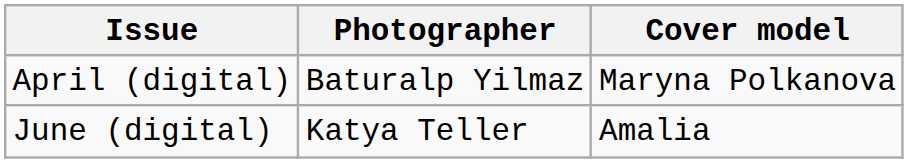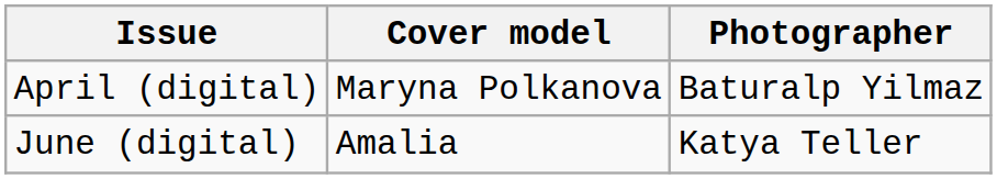columns swapped: Cover model <-> Photographer
